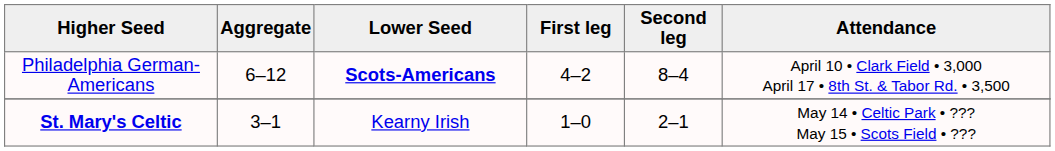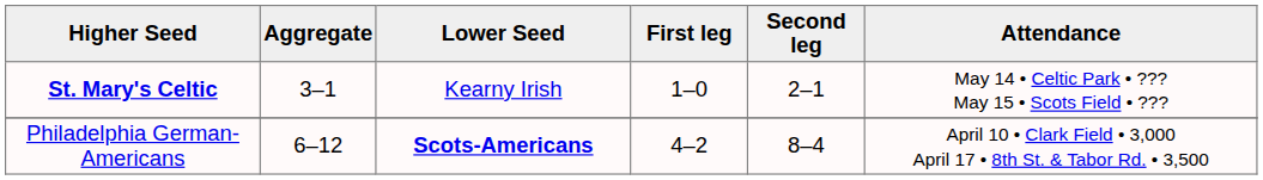rows swapped: Philadelphia German-Americans <-> St. Mary's Celtic
